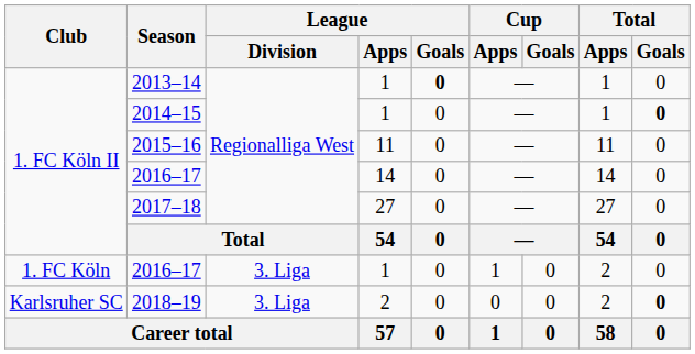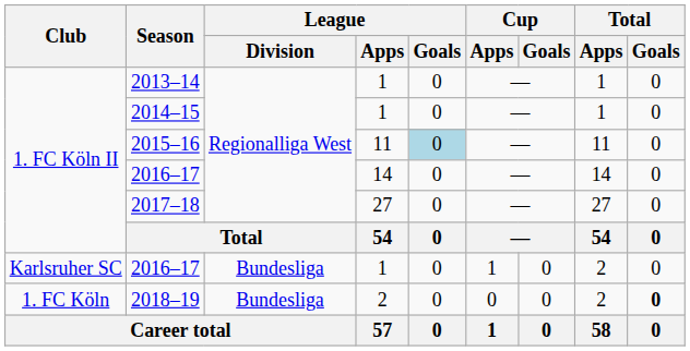2013–14 | League / Goals: bold -> normal
2014–15 | Total / Goals: bold -> normal
2015–16 | League / Goals: no background -> lightblue background
2016–17 / 1 | Club: 1. FC Köln -> Karlsruher SC
2016–17 / 1 | League / Division: 3. Liga -> Bundesliga
2018–19 | Club: Karlsruher SC -> 1. FC Köln
2018–19 | League / Division: 3. Liga -> Bundesliga
